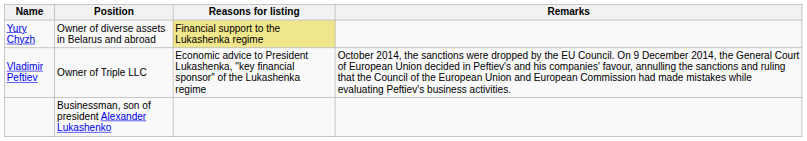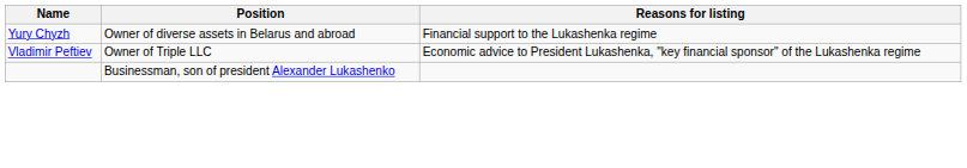- column: Remarks | October 2014, the sanctions were dropped by the EU Council. On 9 December 2014, the General Court of European Union decided in Peftiev's and his companies' favour, annulling the sanctions and ruling that the Council of the European Union and European Commission had made mistakes while evaluating Peftiev's business activities.
Yury Chyzh | Reasons for listing: khaki background -> no background
